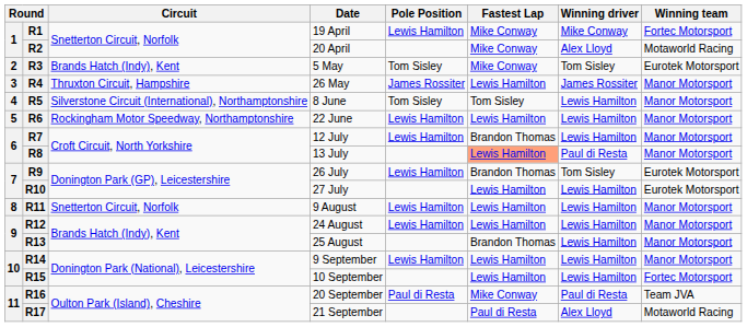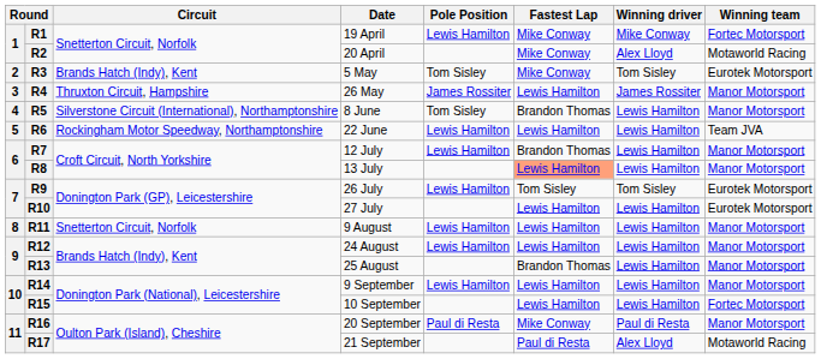R5 | Fastest Lap: Tom Sisley -> Brandon Thomas
R6 | Winning team: Manor Motorsport -> Team JVA
R8 | Winning driver: Paul di Resta -> Lewis Hamilton
R9 | Fastest Lap: Brandon Thomas -> Tom Sisley
R16 | Winning team: Team JVA -> Manor Motorsport
